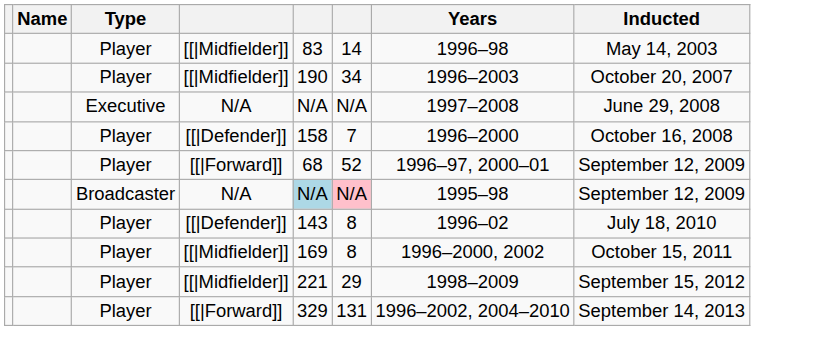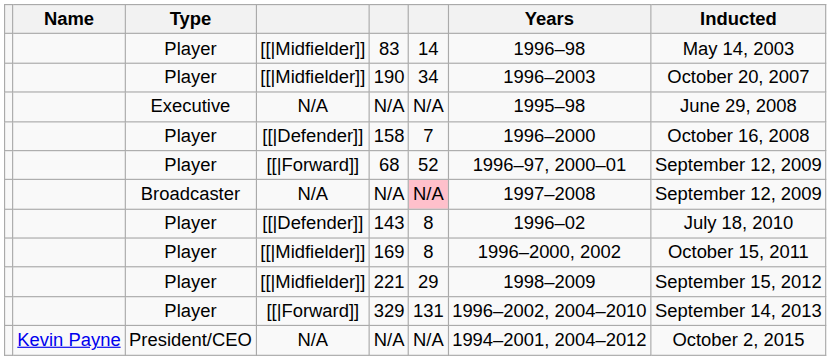Executive | Years: 1997–2008 -> 1995–98
Broadcaster | column 5: lightblue background -> no background
Broadcaster | Years: 1995–98 -> 1997–2008
+ row: Kevin Payne | President/CEO | N/A | N/A | N/A | 1994–2001, 2004–2012 | October 2, 2015
